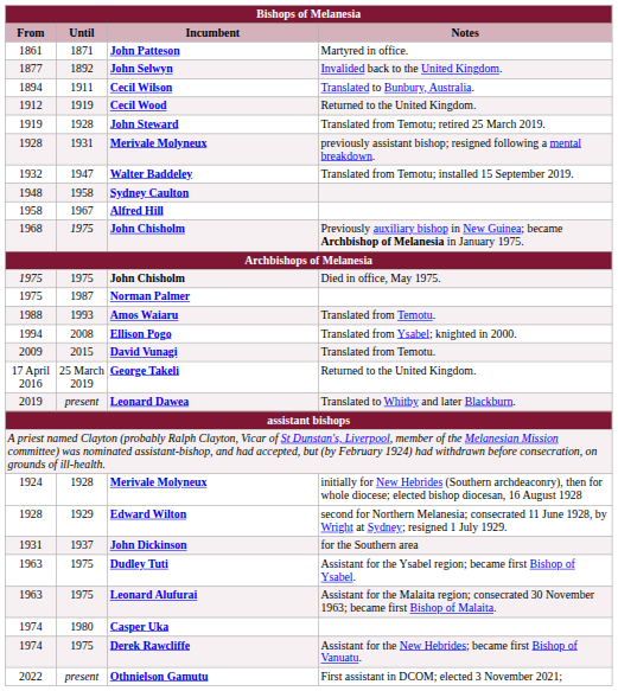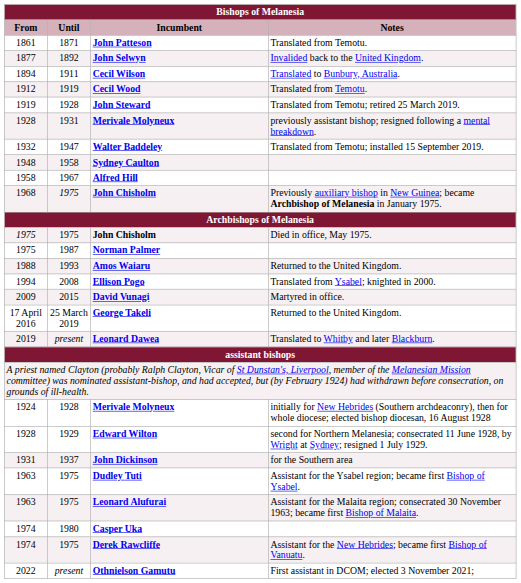John Patteson | Notes: Martyred in office. -> Translated from Temotu.
Cecil Wood | Notes: Returned to the United Kingdom. -> Translated from Temotu.
Amos Waiaru | Notes: Translated from Temotu. -> Returned to the United Kingdom.
David Vunagi | Notes: Translated from Temotu. -> Martyred in office.
